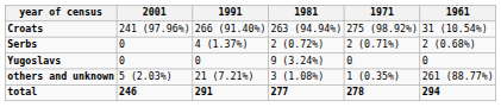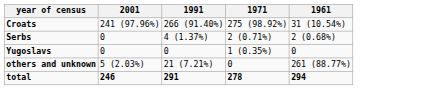- column: 1981 | 263 (94.94%) | 2 (0.72%) | 9 (3.24%) | 3 (1.08%) | 277
Yugoslavs | 1971: 0 -> 1 (0.35%)
others and unknown | 1971: 1 (0.35%) -> 0
